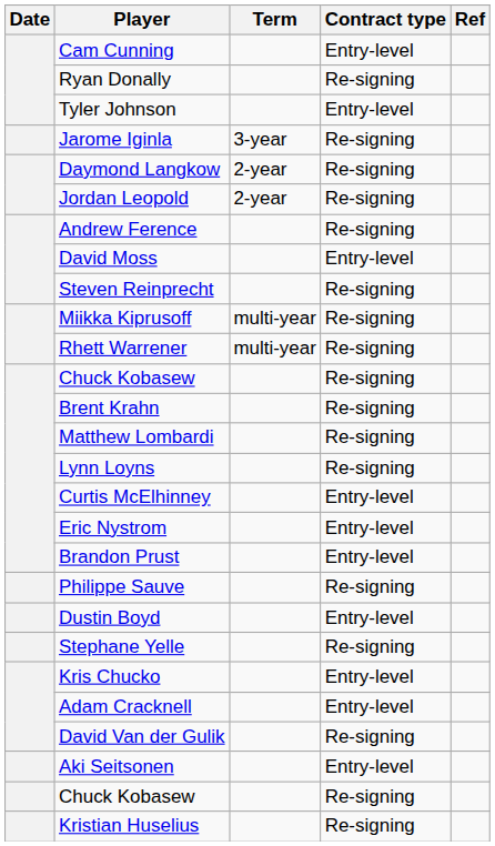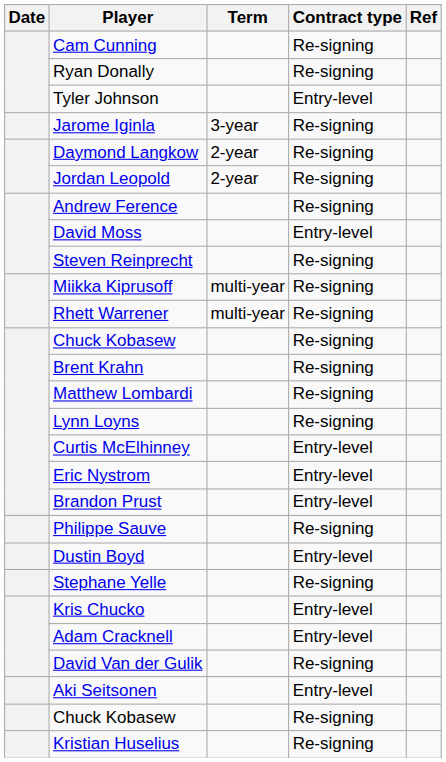Cam Cunning | Contract type: Entry-level -> Re-signing
